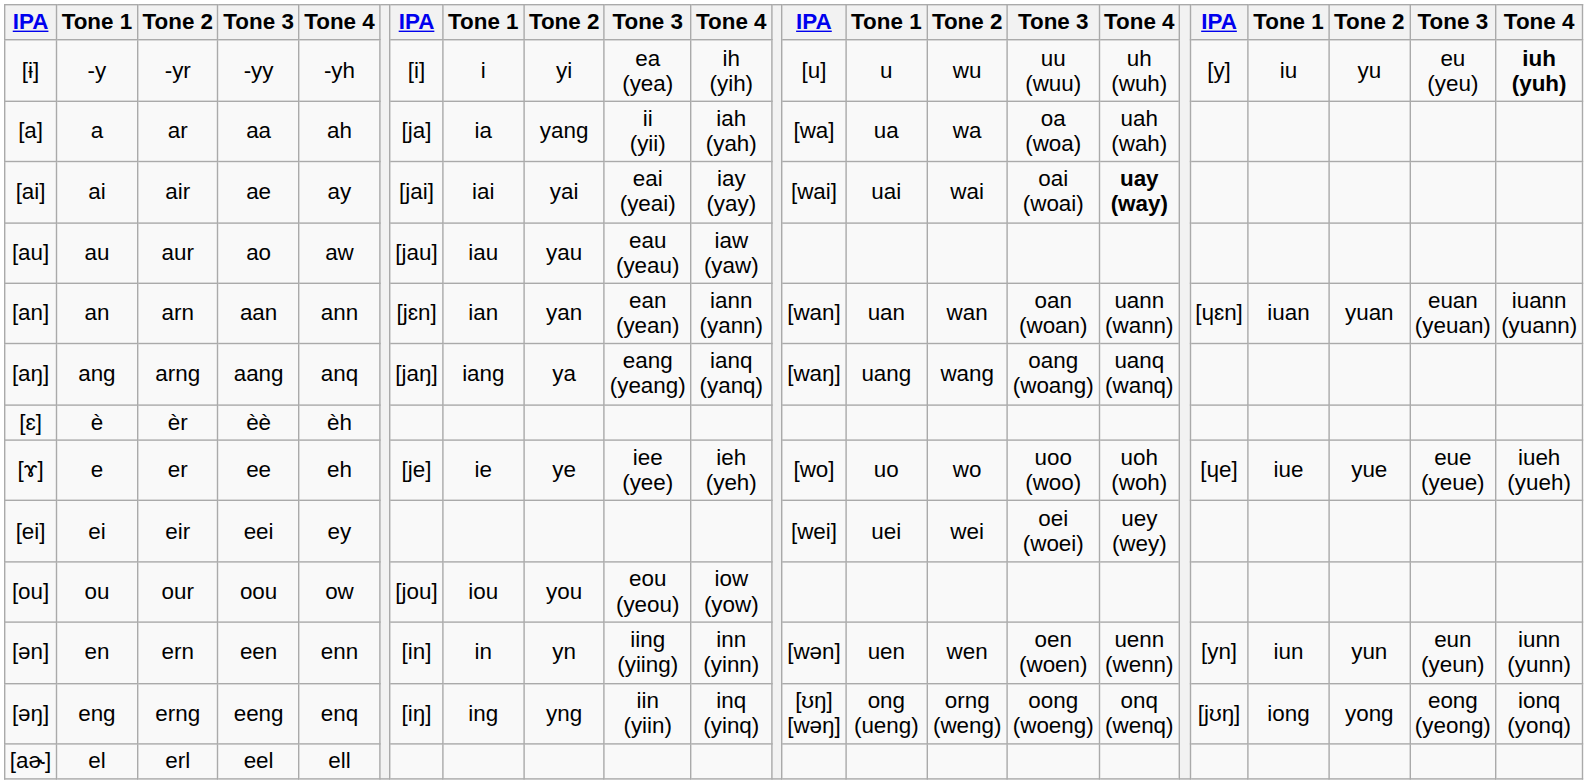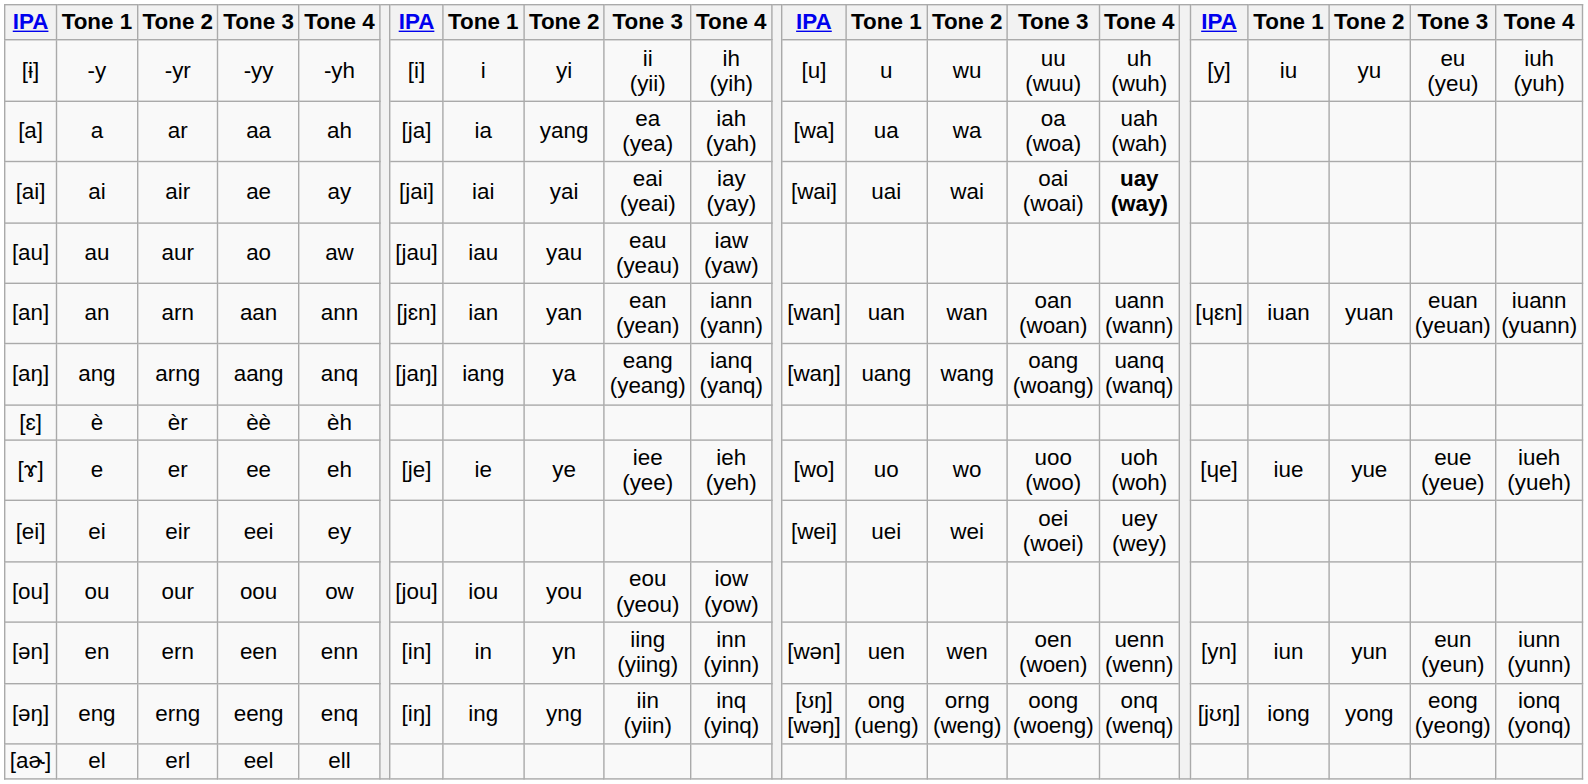[ɨ] | column 10: ea (yea) -> ii (yii)
[ɨ] | column 23: bold -> normal
[a] | column 10: ii (yii) -> ea (yea)
